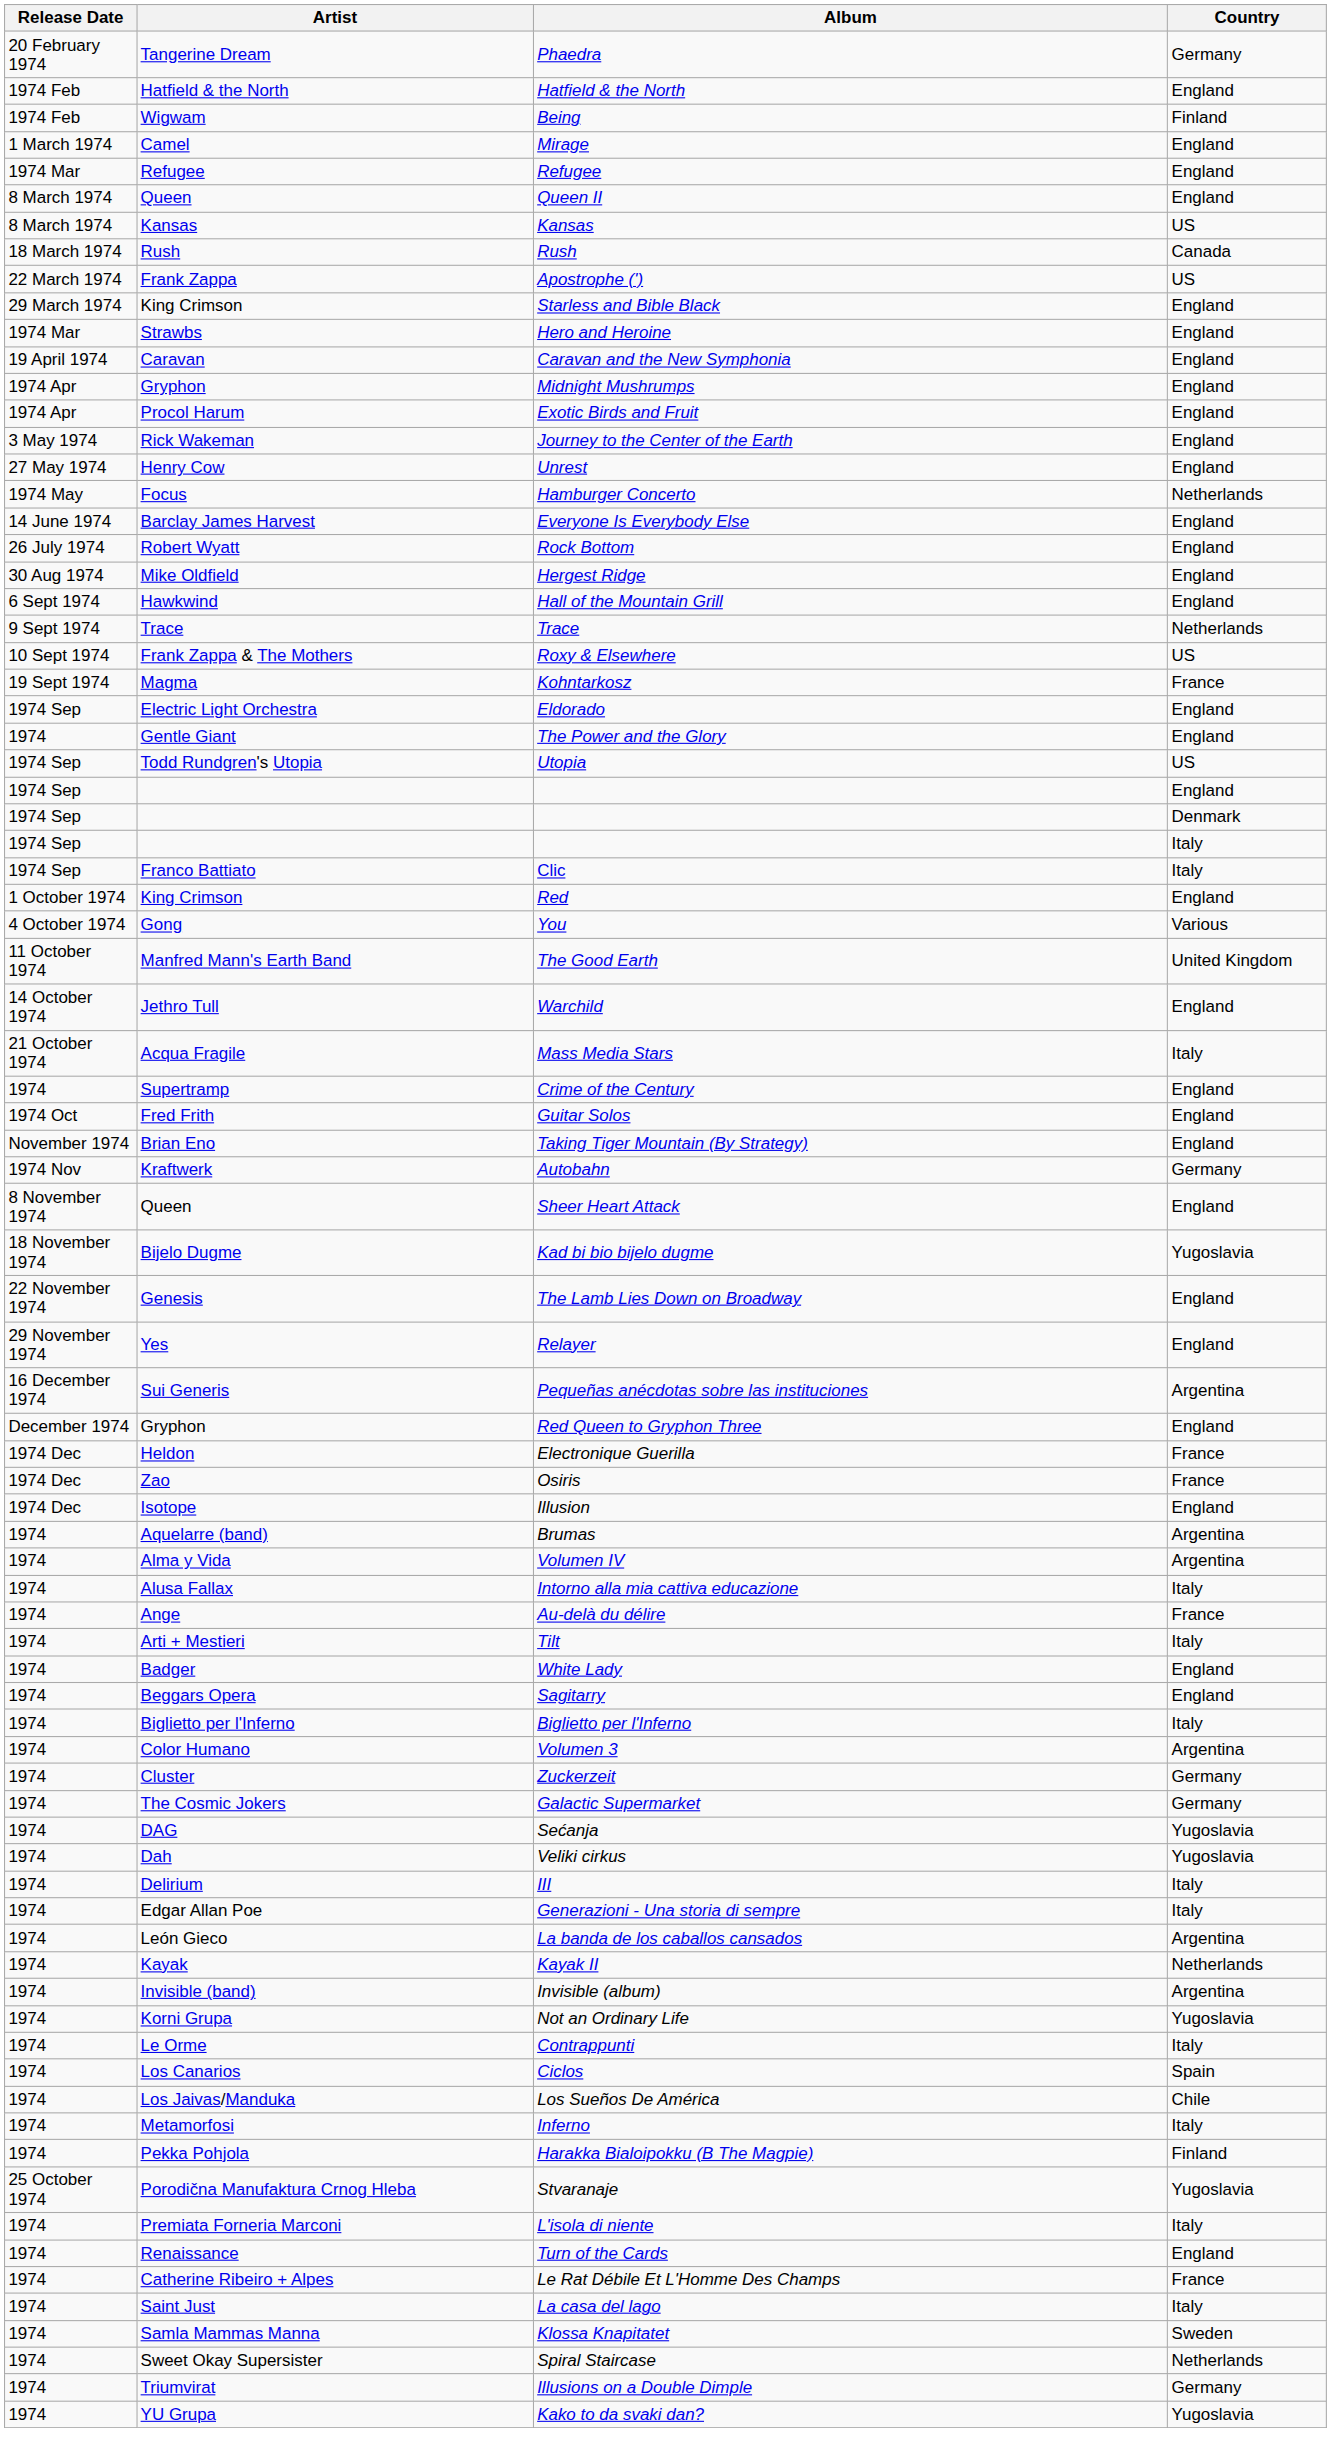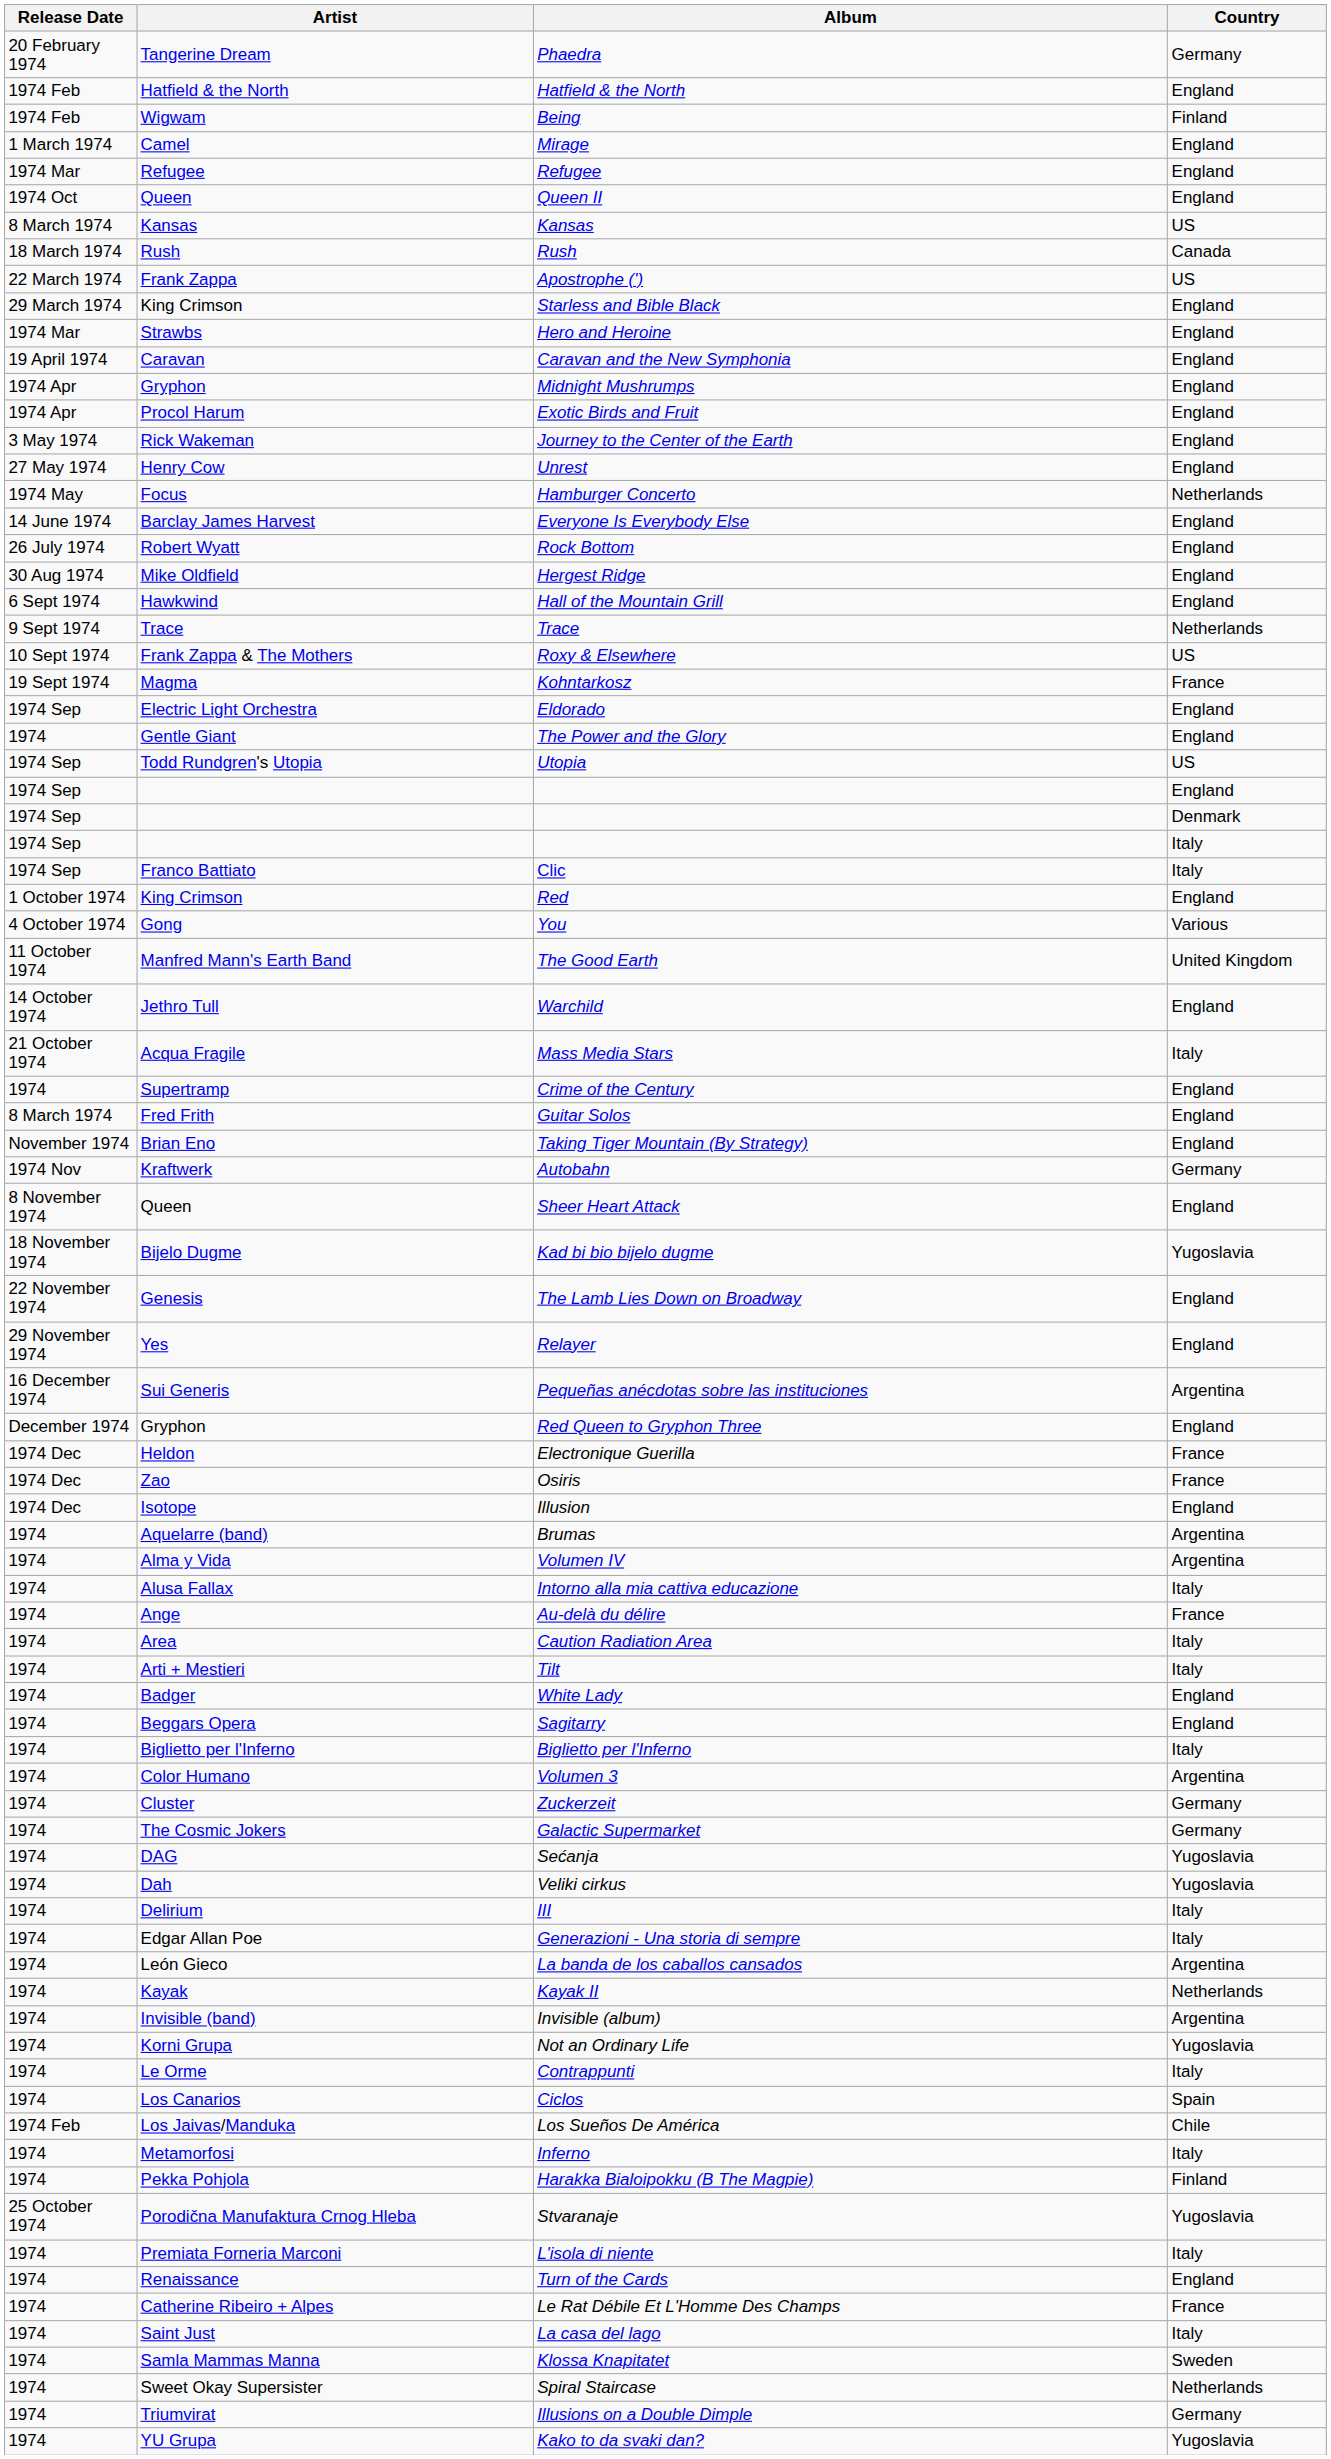Queen II | Release Date: 8 March 1974 -> 1974 Oct
Guitar Solos | Release Date: 1974 Oct -> 8 March 1974
+ row: 1974 | Area | Caution Radiation Area | Italy
Los Sueños De América | Release Date: 1974 -> 1974 Feb
